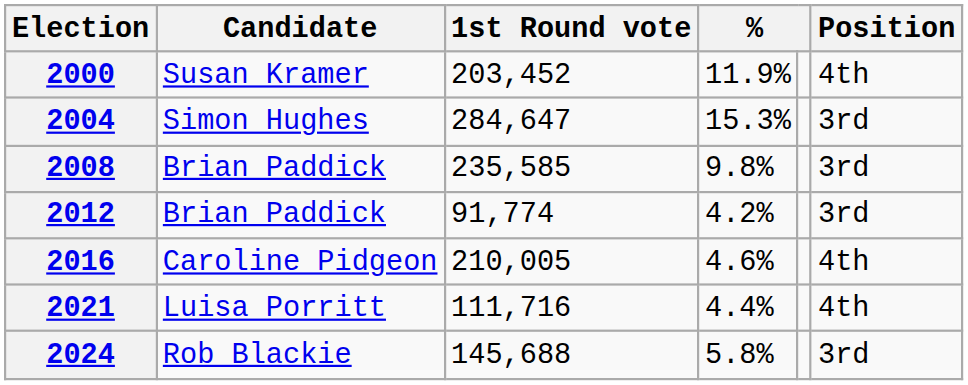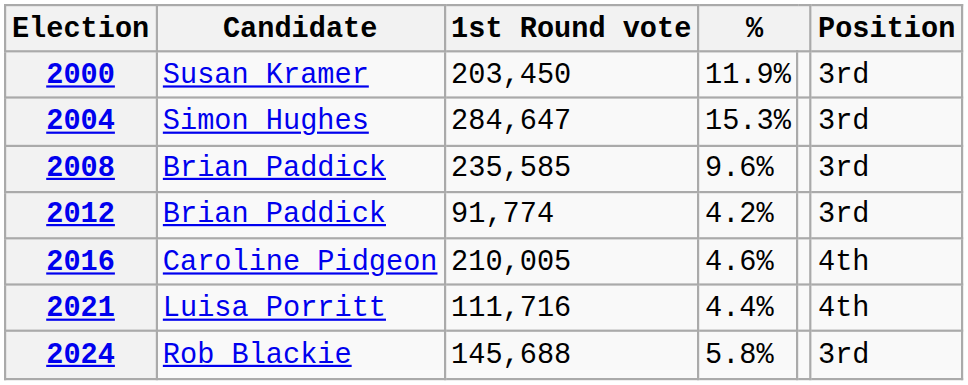2000 | 1st Round vote: 203,452 -> 203,450
2000 | Position: 4th -> 3rd
2008 | column 4: 9.8% -> 9.6%
